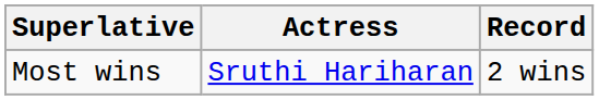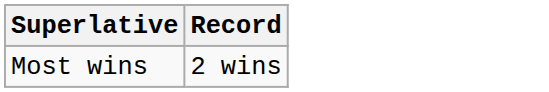- column: Actress | Sruthi Hariharan
